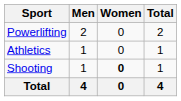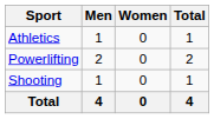rows swapped: Athletics <-> Powerlifting
Shooting | Women: bold -> normal
